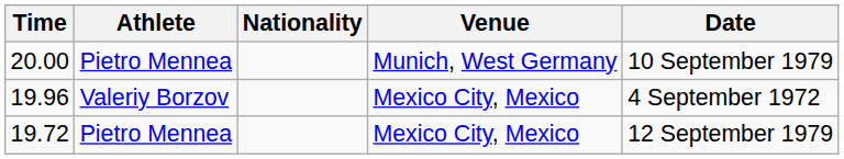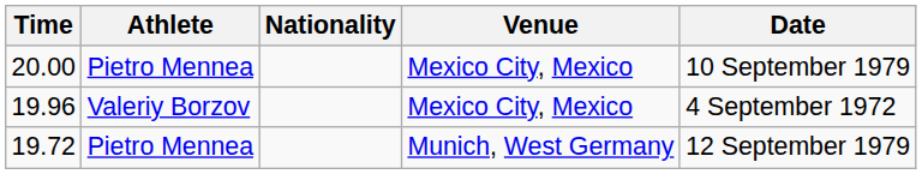20.00 | Venue: Munich, West Germany -> Mexico City, Mexico
19.72 | Venue: Mexico City, Mexico -> Munich, West Germany
